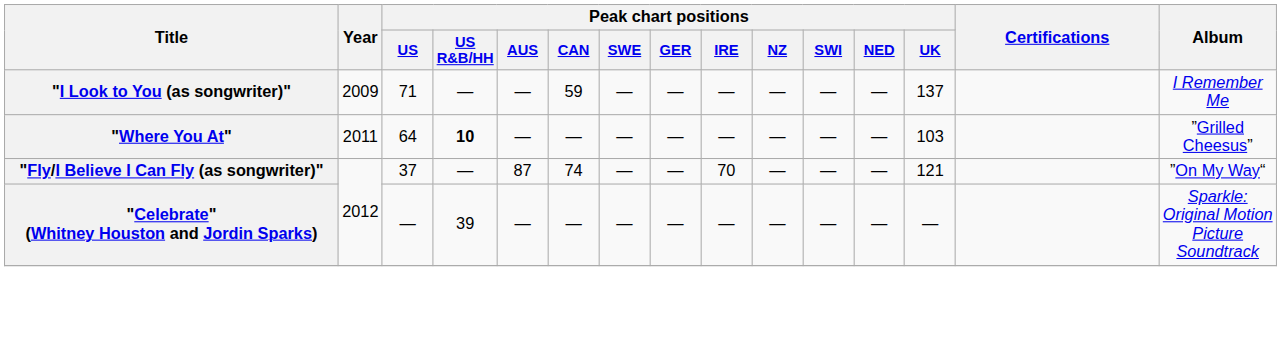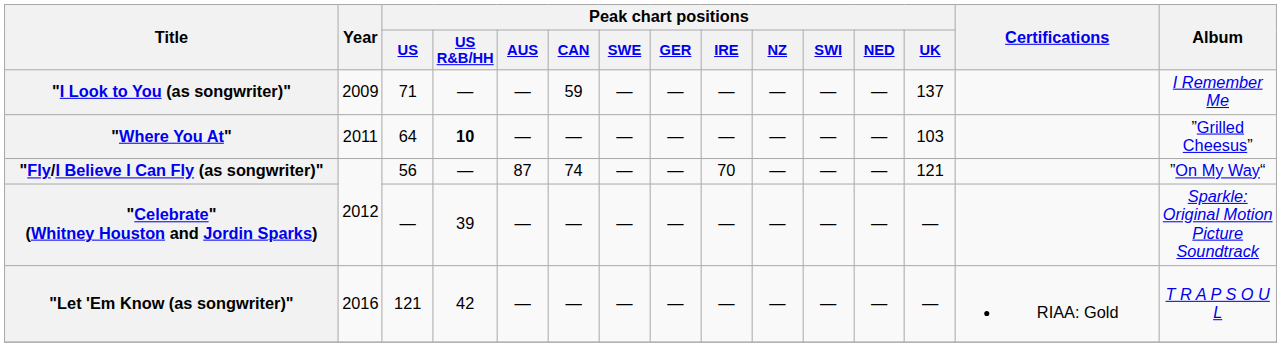"Fly/I Believe I Can Fly (as songwriter)" | Peak chart positions / US: 37 -> 56
+ row: "Let 'Em Know (as songwriter)" | 2016 | 121 | 42 | — | — | — | — | — | — | — | — | — | RIAA: Gold | T R A P S O U L
